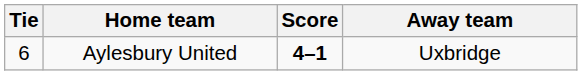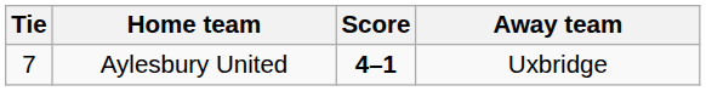Aylesbury United | Tie: 6 -> 7
